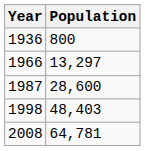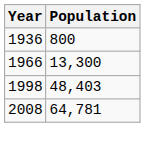1966 | Population: 13,297 -> 13,300
- row: 1987 | 28,600
